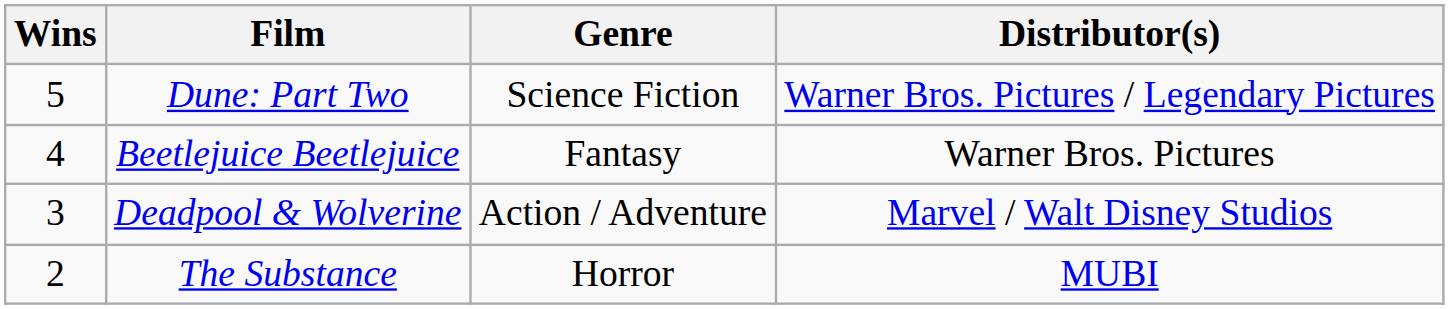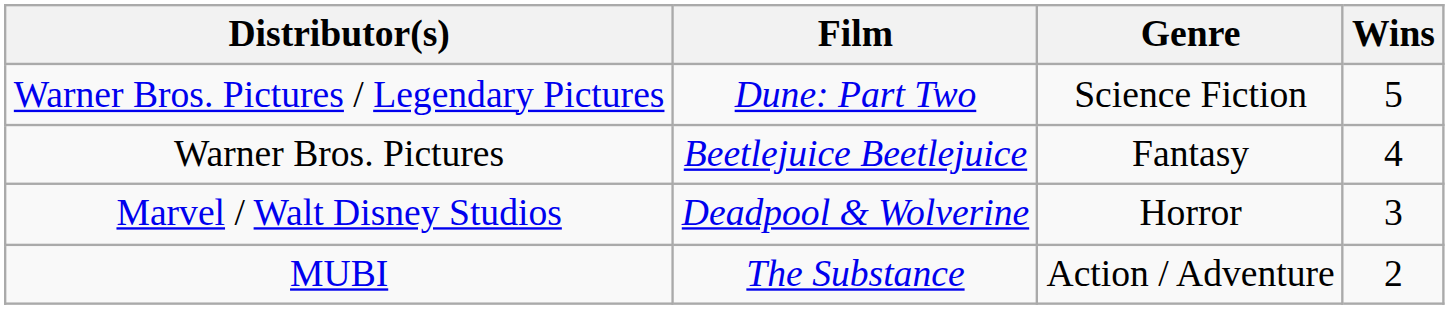columns swapped: Wins <-> Distributor(s)
Deadpool & Wolverine | Genre: Action / Adventure -> Horror
The Substance | Genre: Horror -> Action / Adventure
